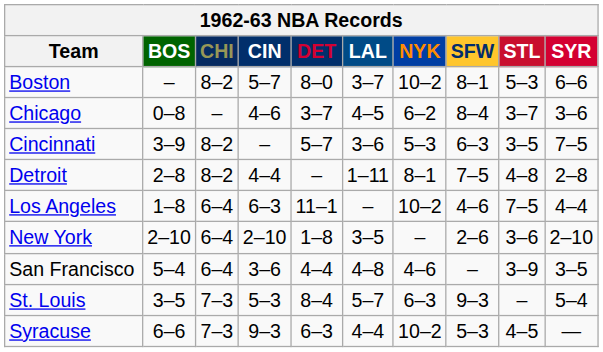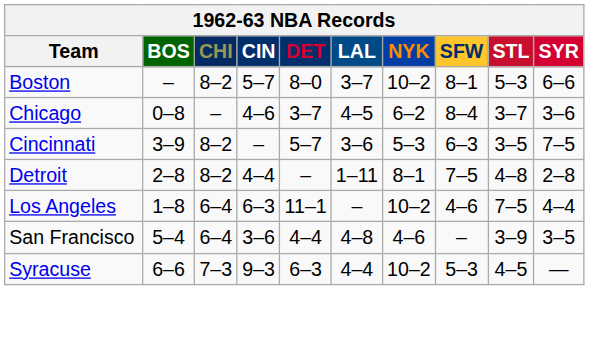- row: New York | 2–10 | 6–4 | 2–10 | 1–8 | 3–5 | – | 2–6 | 3–6 | 2–10
- row: St. Louis | 3–5 | 7–3 | 5–3 | 8–4 | 5–7 | 6–3 | 9–3 | – | 5–4
